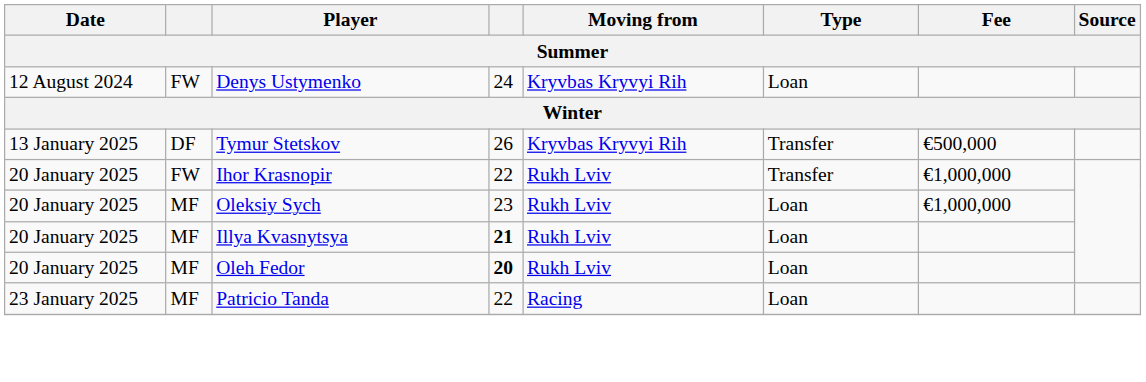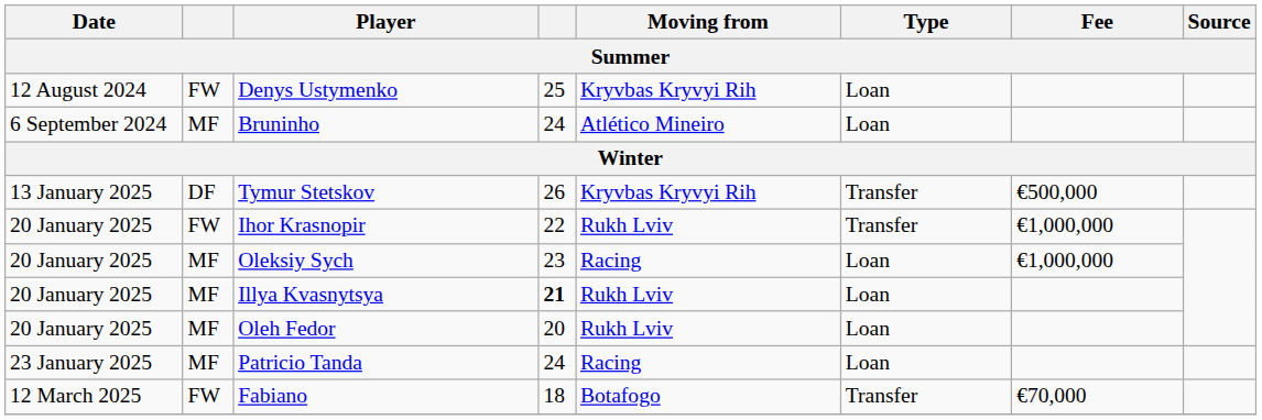Denys Ustymenko | column 4: 24 -> 25
+ row: 6 September 2024 | MF | Bruninho | 24 | Atlético Mineiro | Loan
Oleksiy Sych | Moving from: Rukh Lviv -> Racing
Oleh Fedor | column 4: bold -> normal
Patricio Tanda | column 4: 22 -> 24
+ row: 12 March 2025 | FW | Fabiano | 18 | Botafogo | Transfer | €70,000
